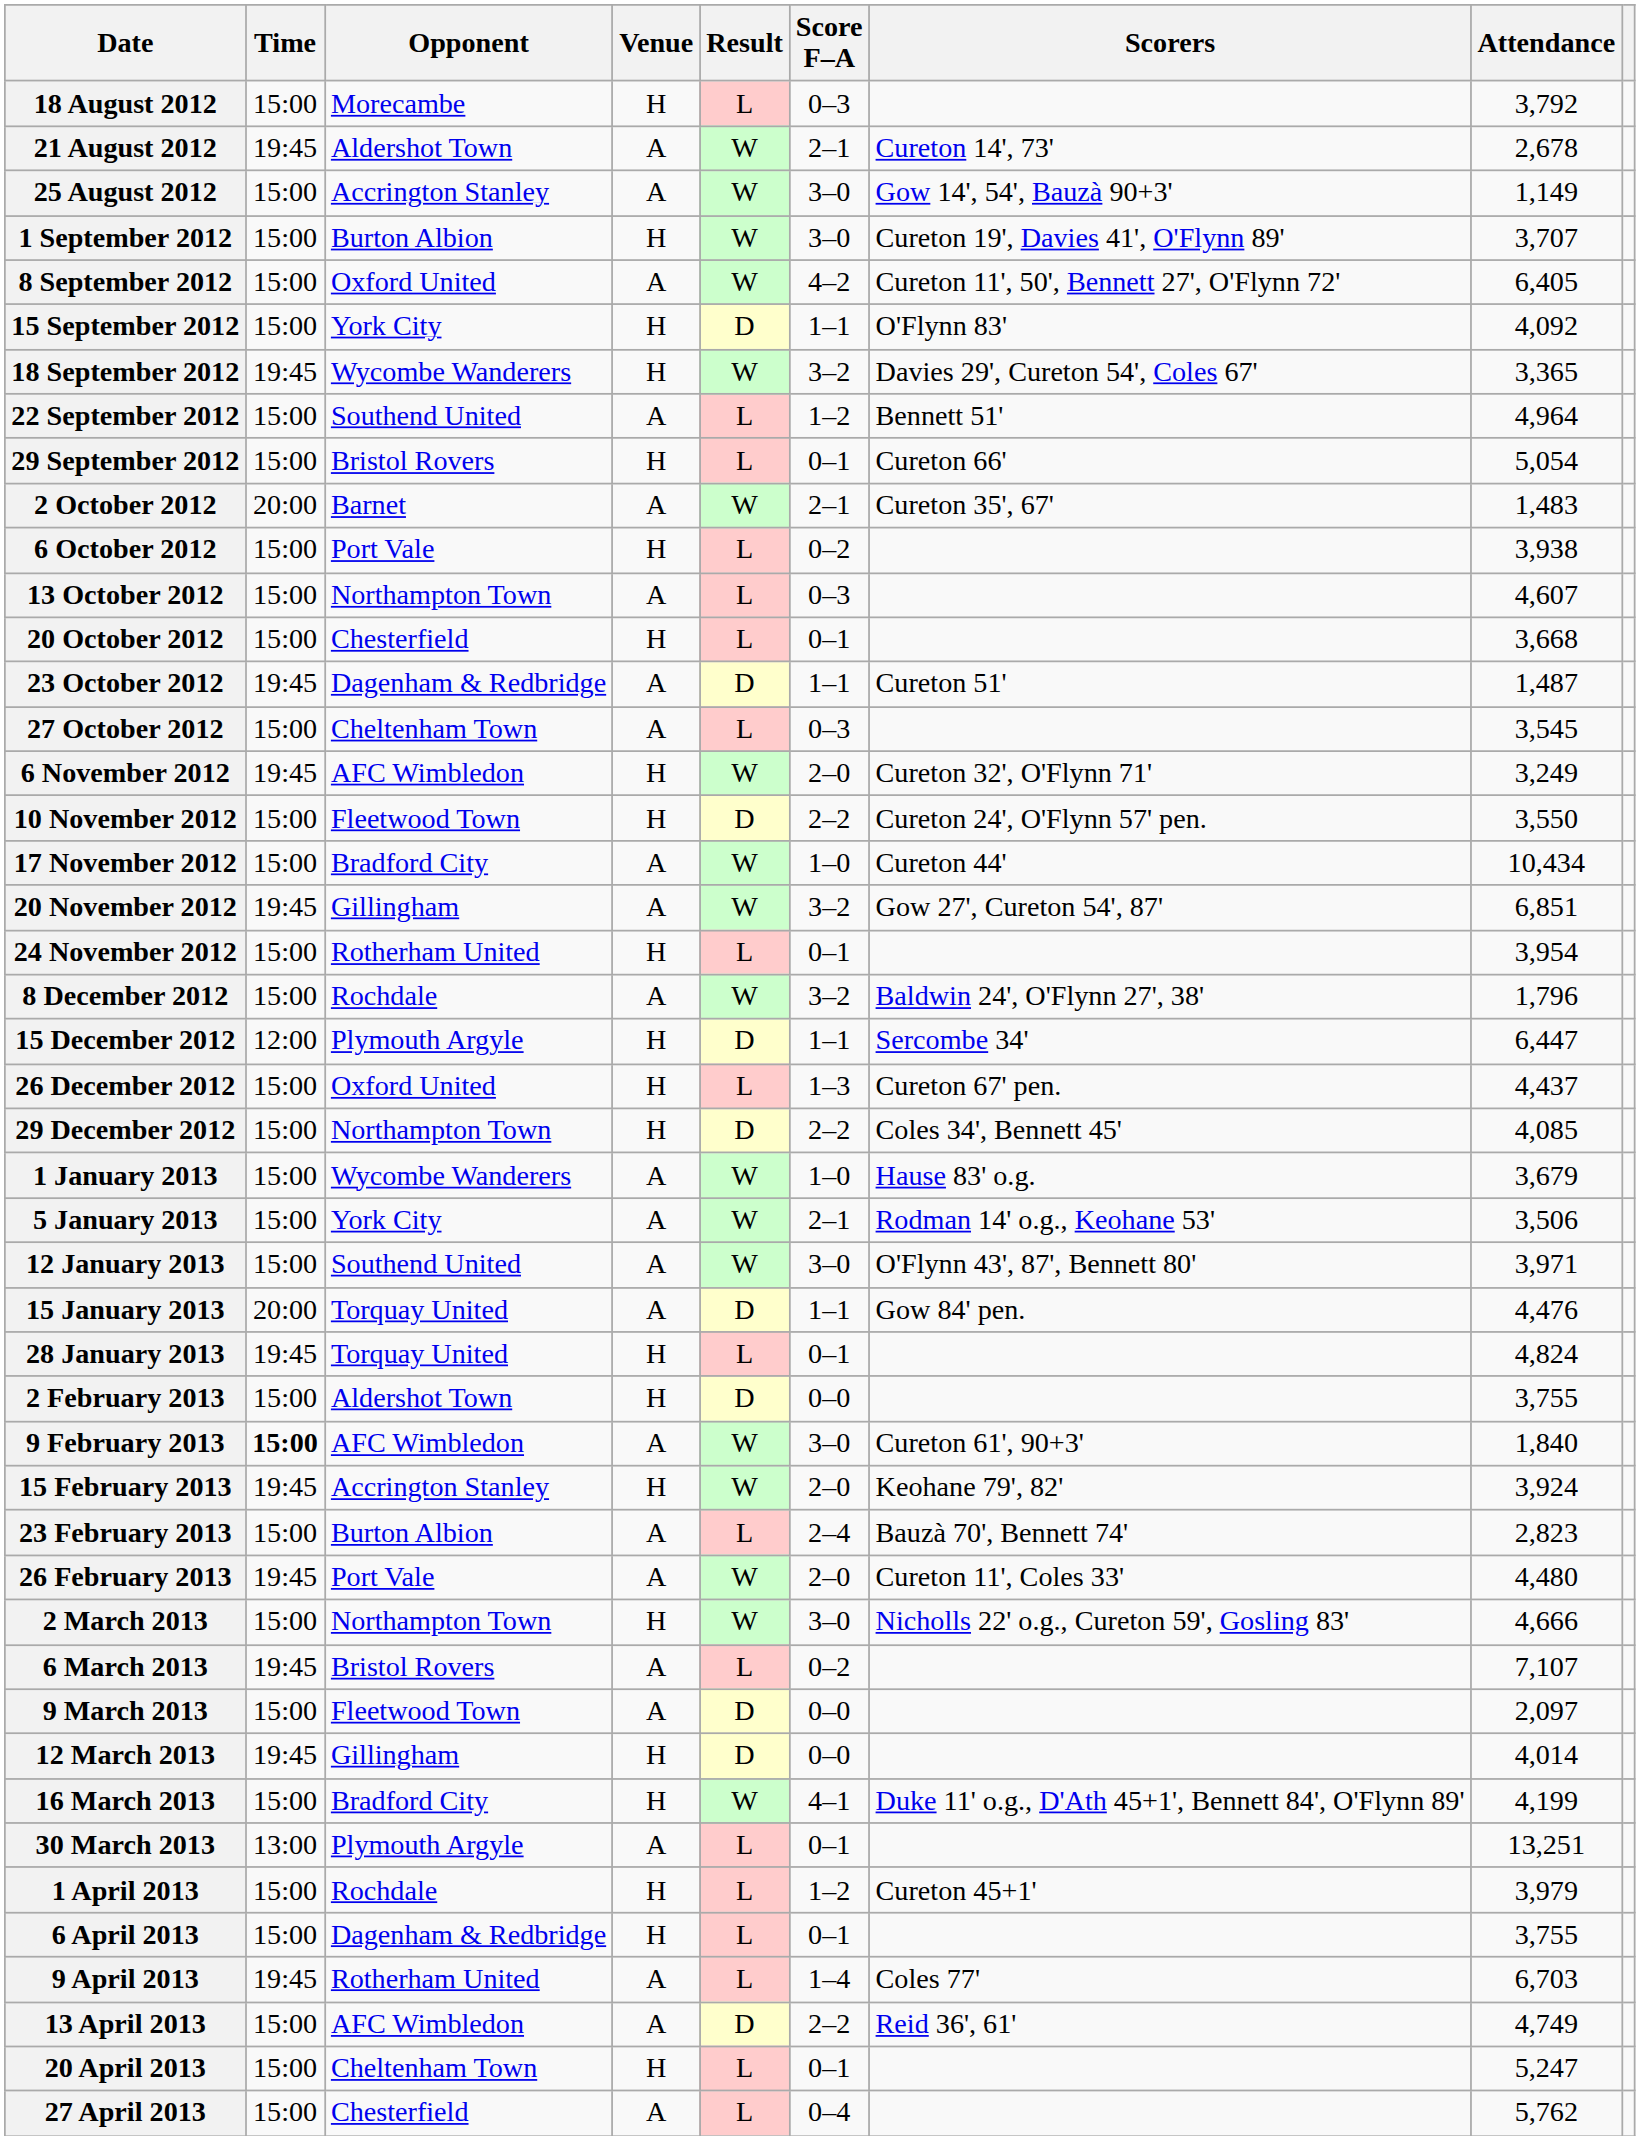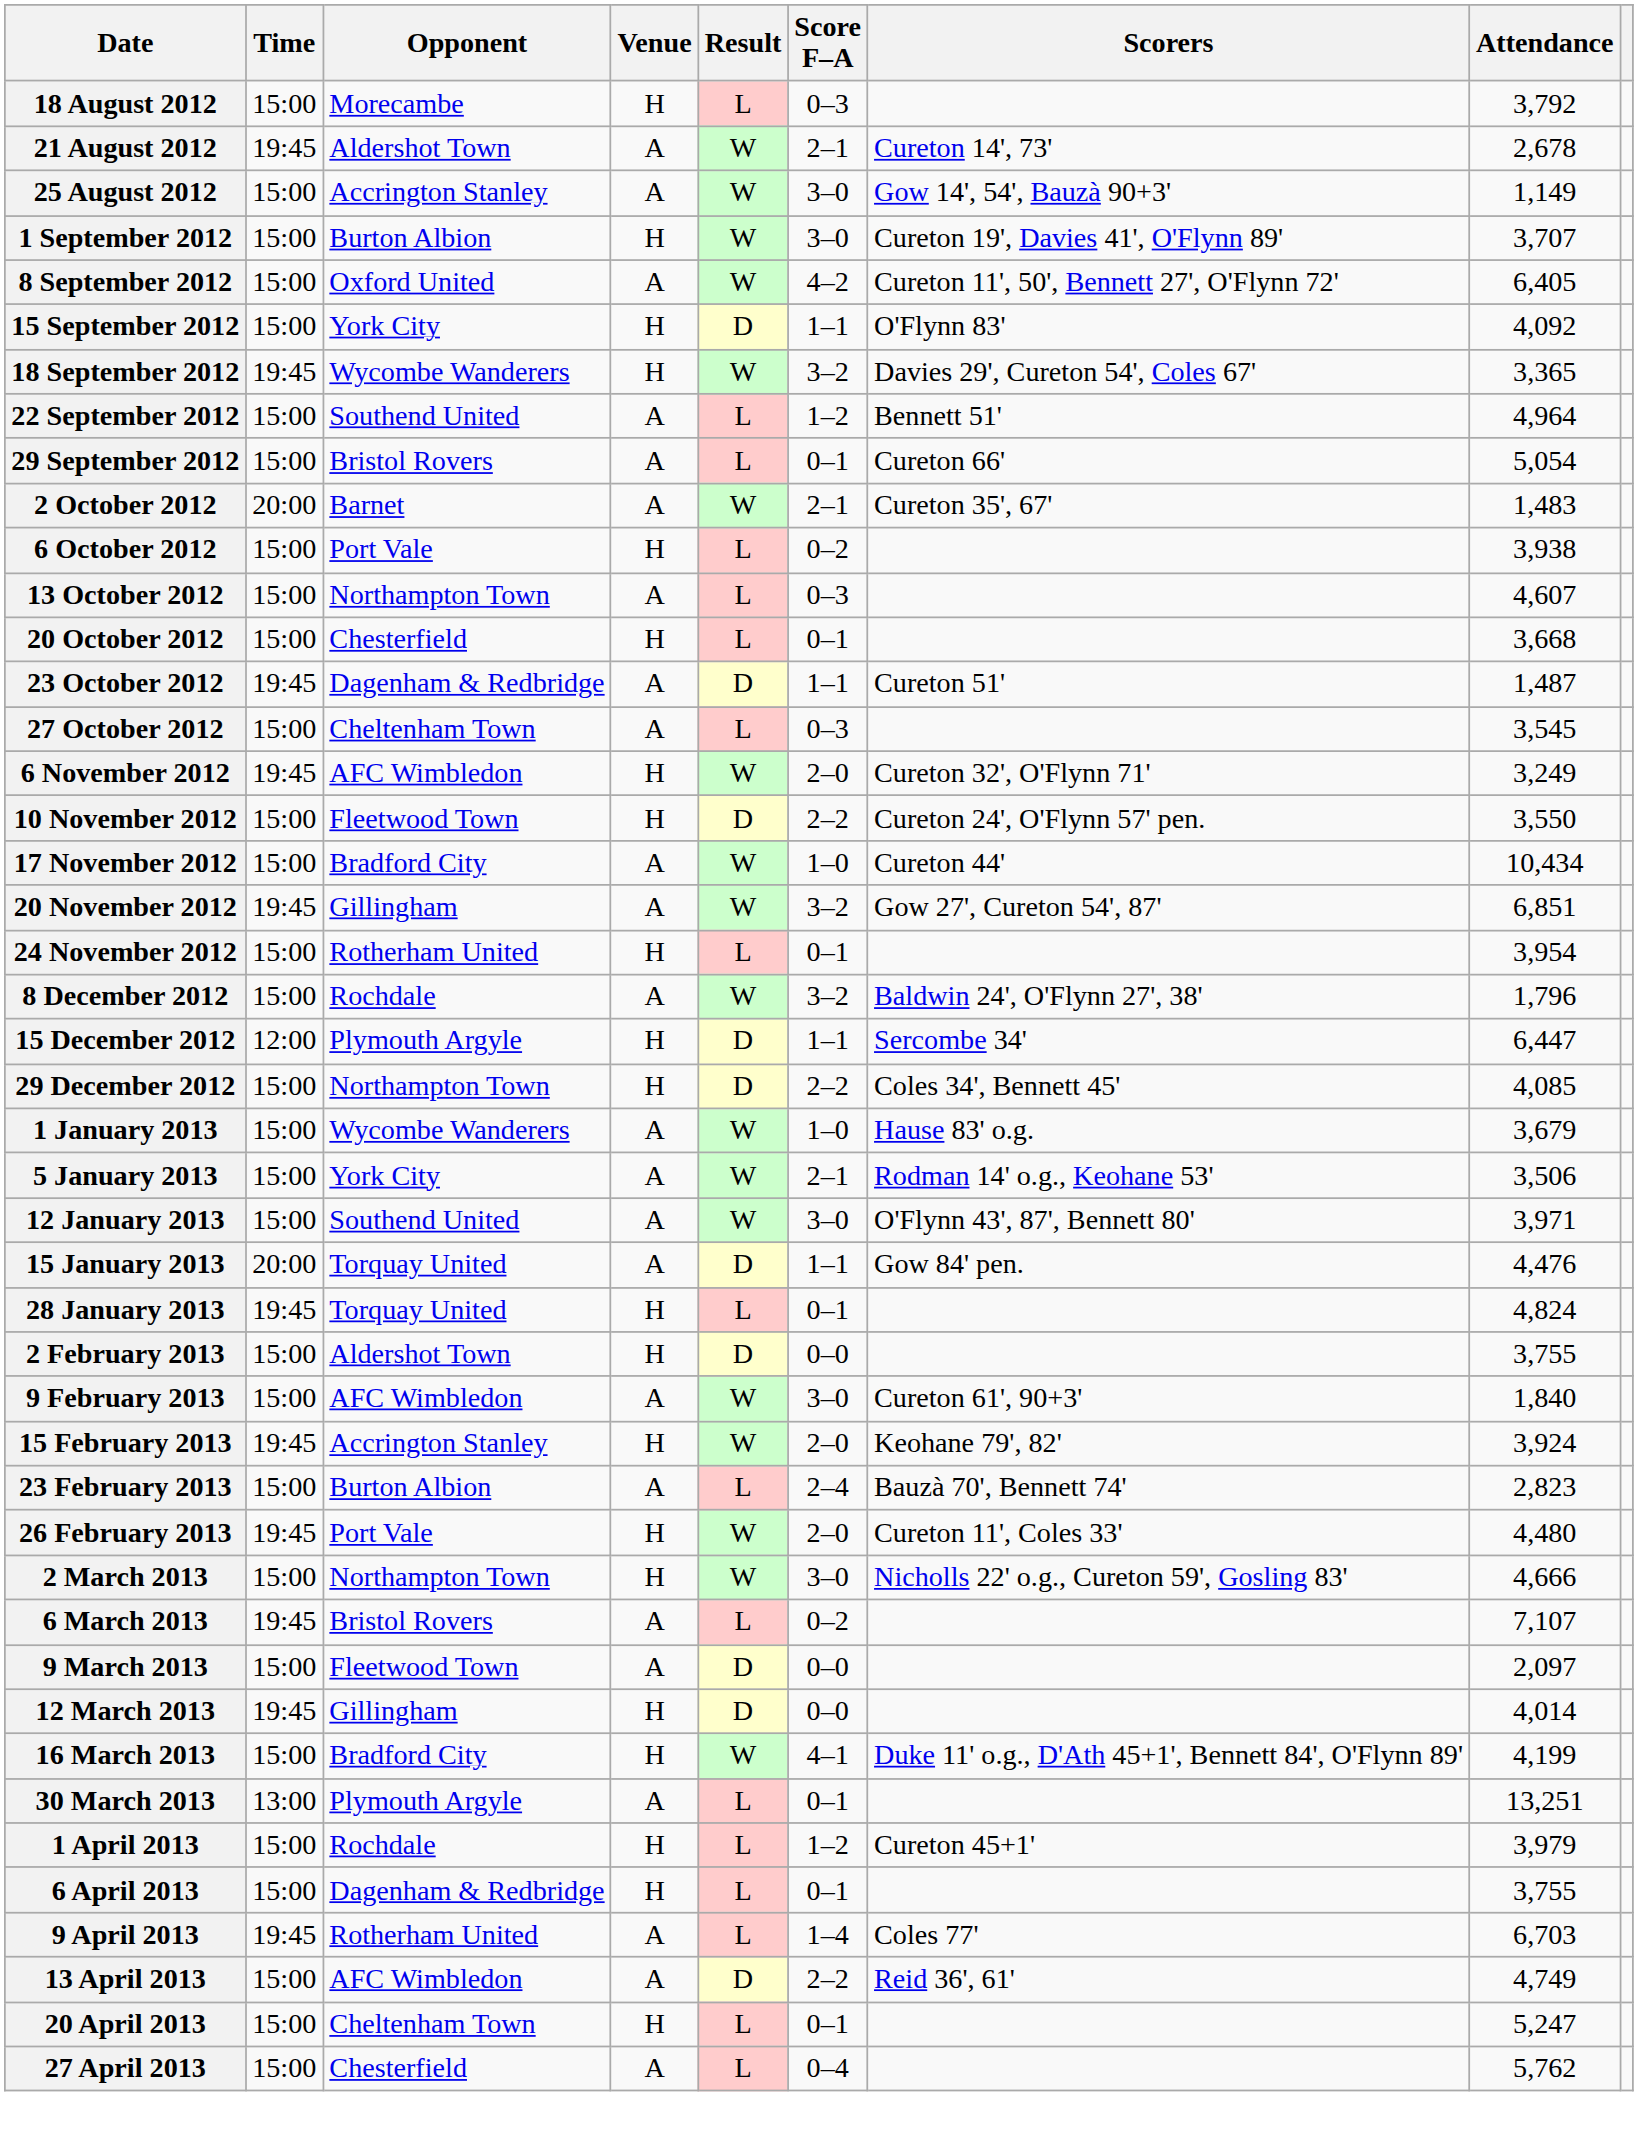29 September 2012 | Venue: H -> A
- row: 26 December 2012 | 15:00 | Oxford United | H | L | 1–3 | Cureton 67' pen. | 4,437
9 February 2013 | Time: bold -> normal
26 February 2013 | Venue: A -> H
